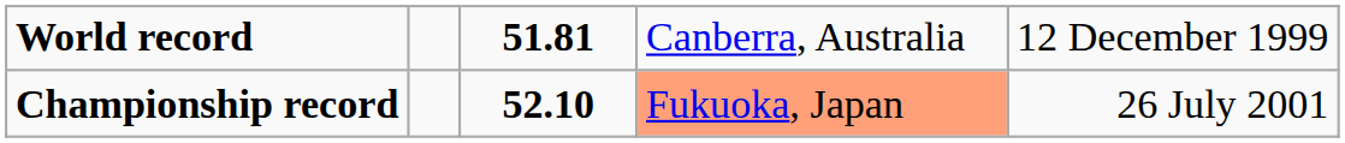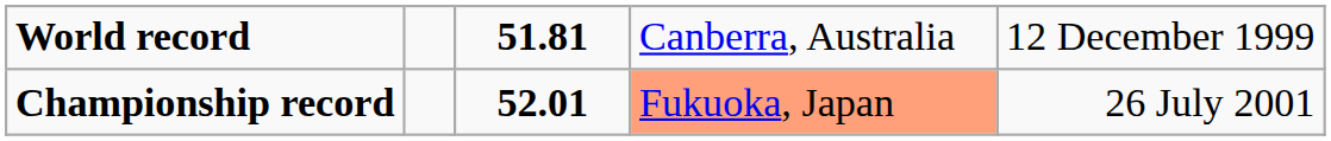Championship record | column 3: 52.10 -> 52.01
